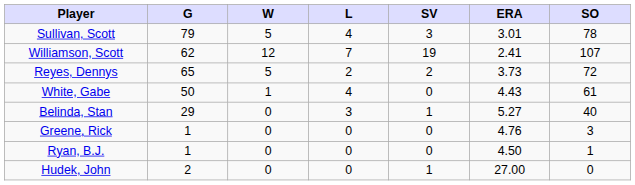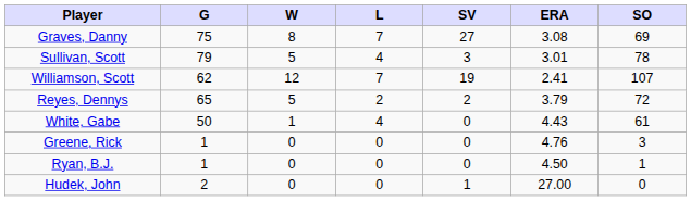+ row: Graves, Danny | 75 | 8 | 7 | 27 | 3.08 | 69
Reyes, Dennys | ERA: 3.73 -> 3.79
- row: Belinda, Stan | 29 | 0 | 3 | 1 | 5.27 | 40
